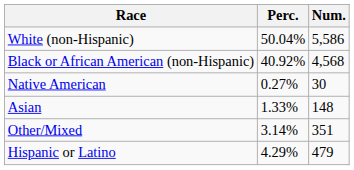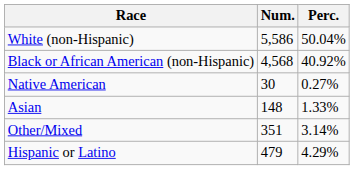columns swapped: Num. <-> Perc.
